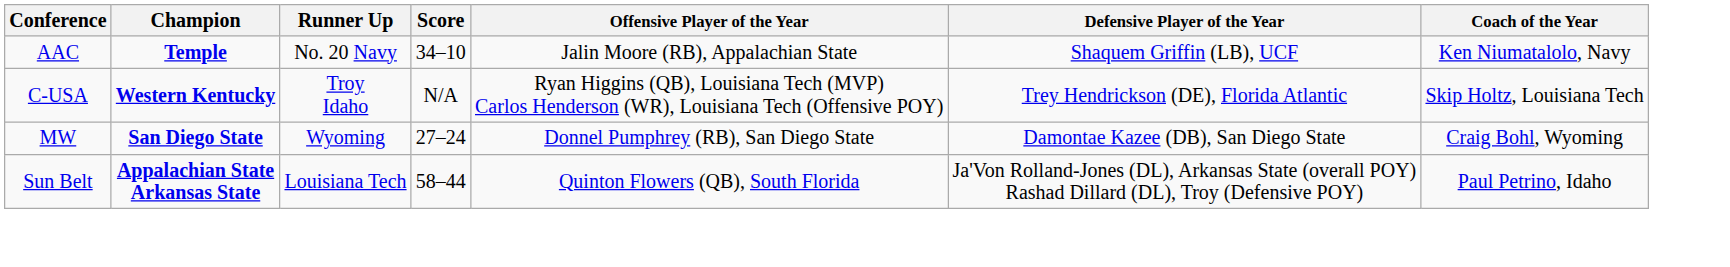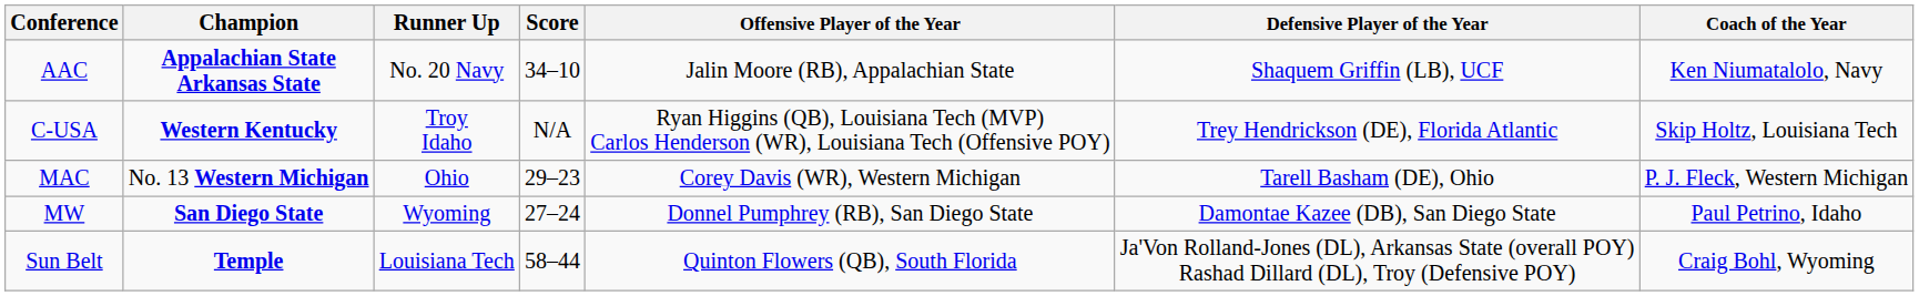AAC | Champion: Temple -> Appalachian State Arkansas State
+ row: MAC | No. 13 Western Michigan | Ohio | 29–23 | Corey Davis (WR), Western Michigan | Tarell Basham (DE), Ohio | P. J. Fleck, Western Michigan
MW | Coach of the Year: Craig Bohl, Wyoming -> Paul Petrino, Idaho
Sun Belt | Champion: Appalachian State Arkansas State -> Temple
Sun Belt | Coach of the Year: Paul Petrino, Idaho -> Craig Bohl, Wyoming
